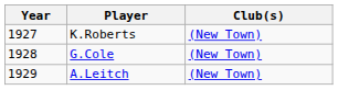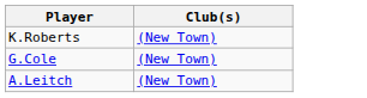- column: Year | 1927 | 1928 | 1929
